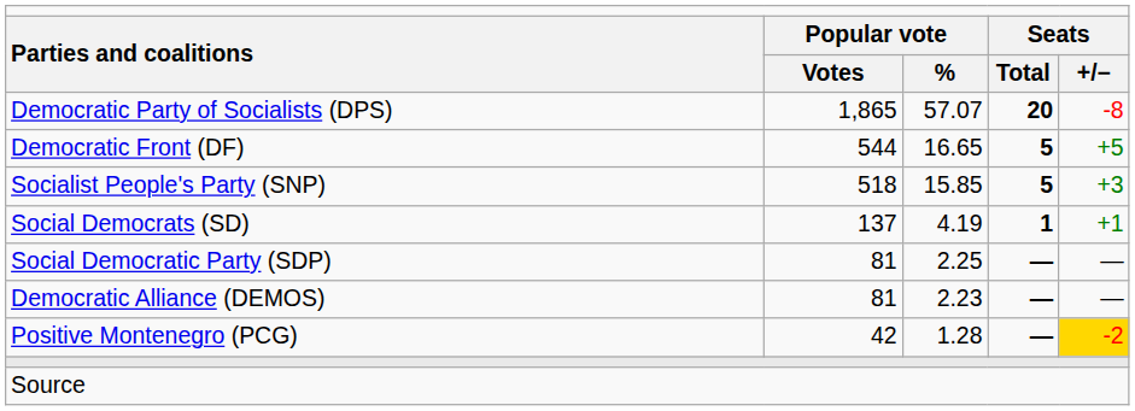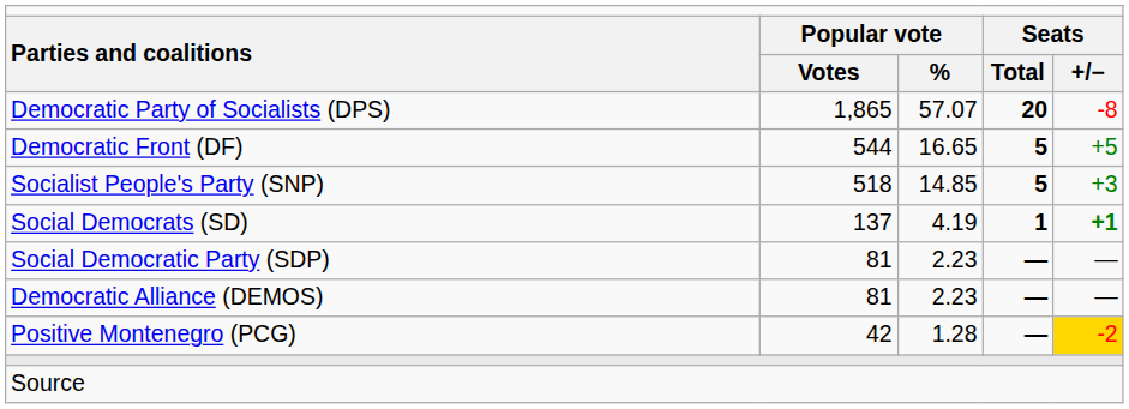Socialist People's Party (SNP) | column 3: 15.85 -> 14.85
Social Democrats (SD) | column 5: normal -> bold
Social Democratic Party (SDP) | column 3: 2.25 -> 2.23
